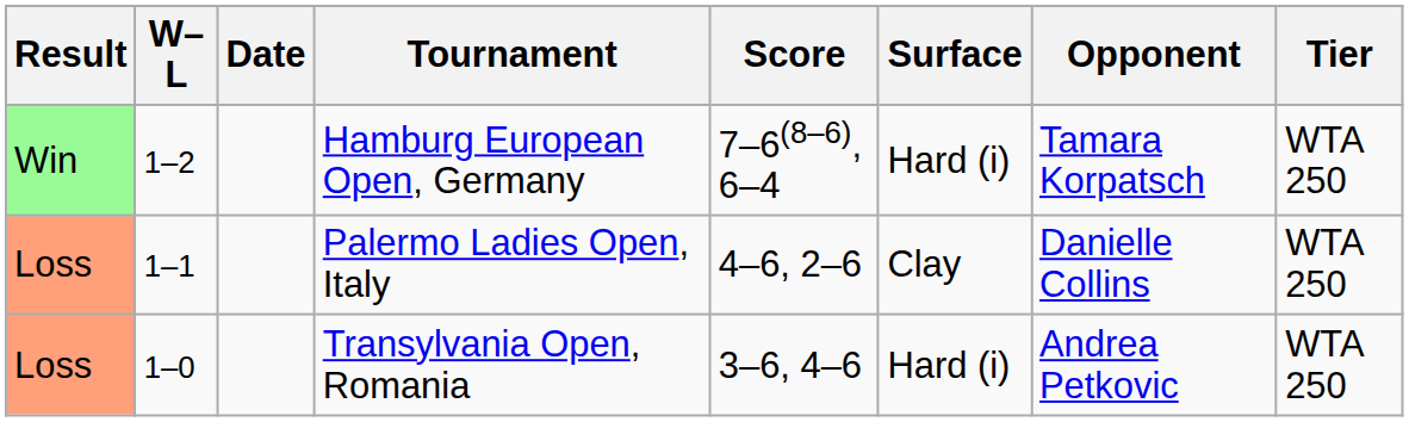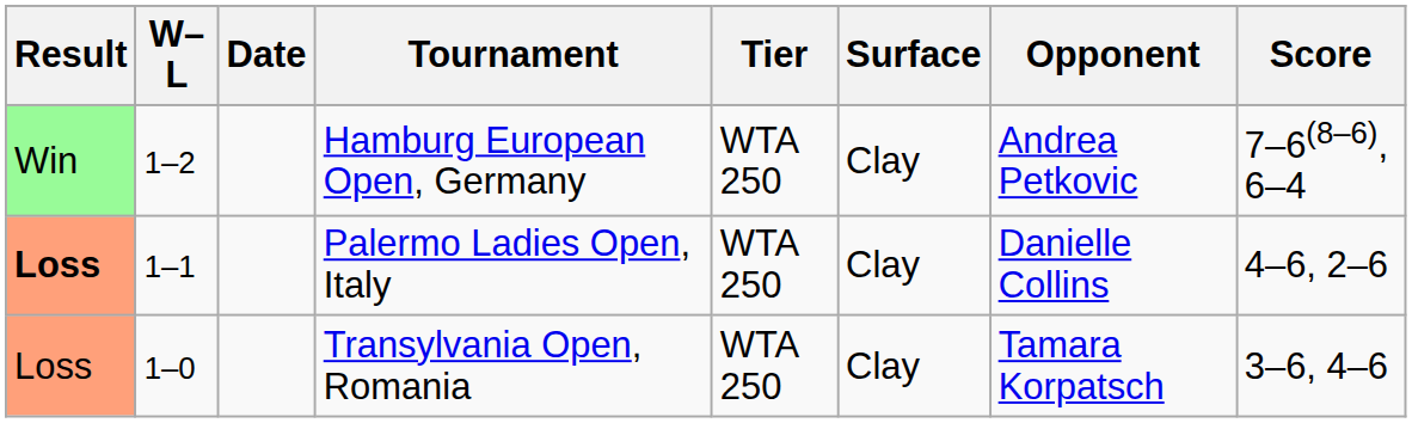columns swapped: Tier <-> Score
Hamburg European Open, Germany | Surface: Hard (i) -> Clay
Hamburg European Open, Germany | Opponent: Tamara Korpatsch -> Andrea Petkovic
Palermo Ladies Open, Italy | Result: normal -> bold
Transylvania Open, Romania | Surface: Hard (i) -> Clay
Transylvania Open, Romania | Opponent: Andrea Petkovic -> Tamara Korpatsch
